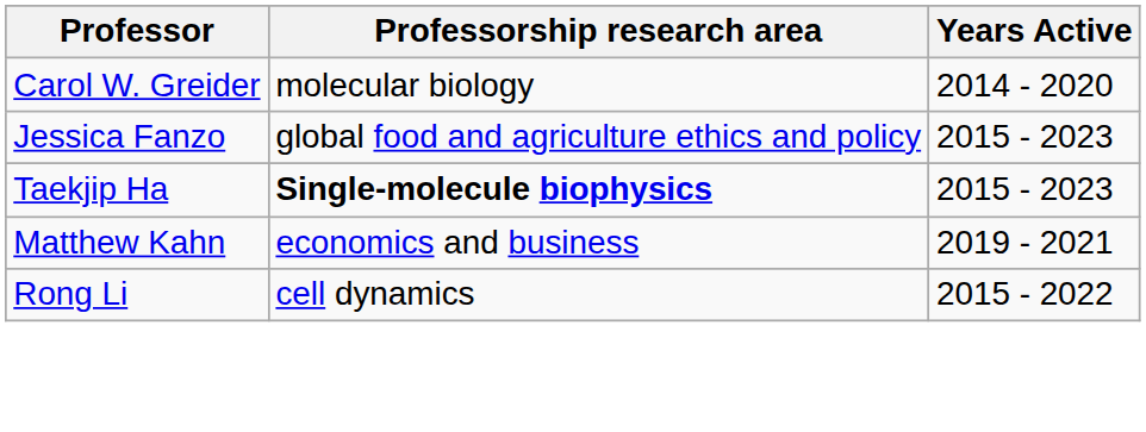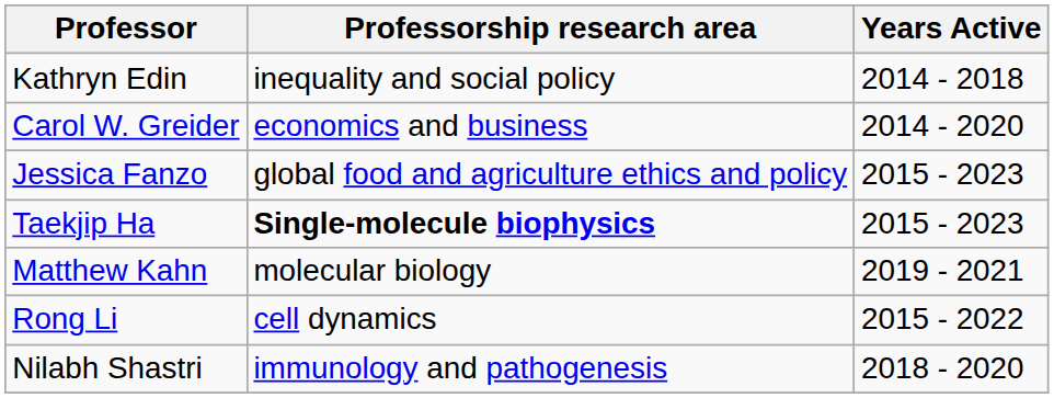+ row: Kathryn Edin | inequality and social policy | 2014 - 2018
Carol W. Greider | Professorship research area: molecular biology -> economics and business
Matthew Kahn | Professorship research area: economics and business -> molecular biology
+ row: Nilabh Shastri | immunology and pathogenesis | 2018 - 2020
